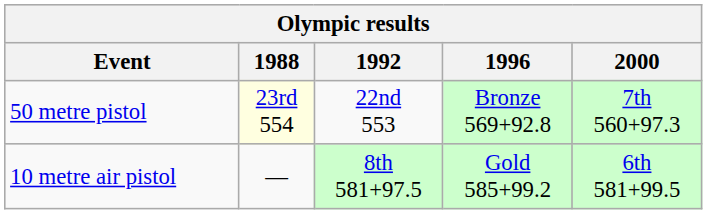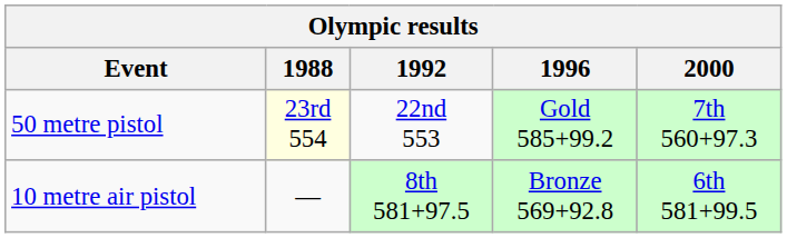50 metre pistol | 1996: Bronze 569+92.8 -> Gold 585+99.2
10 metre air pistol | 1996: Gold 585+99.2 -> Bronze 569+92.8
